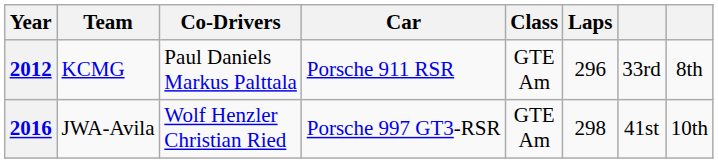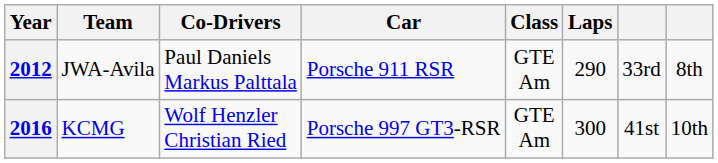2012 | Team: KCMG -> JWA-Avila
2012 | Laps: 296 -> 290
2016 | Team: JWA-Avila -> KCMG
2016 | Laps: 298 -> 300
